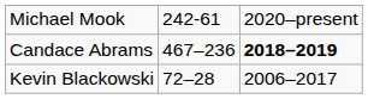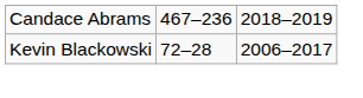- row: Michael Mook | 242-61 | 2020–present
Candace Abrams | column 3: bold -> normal
